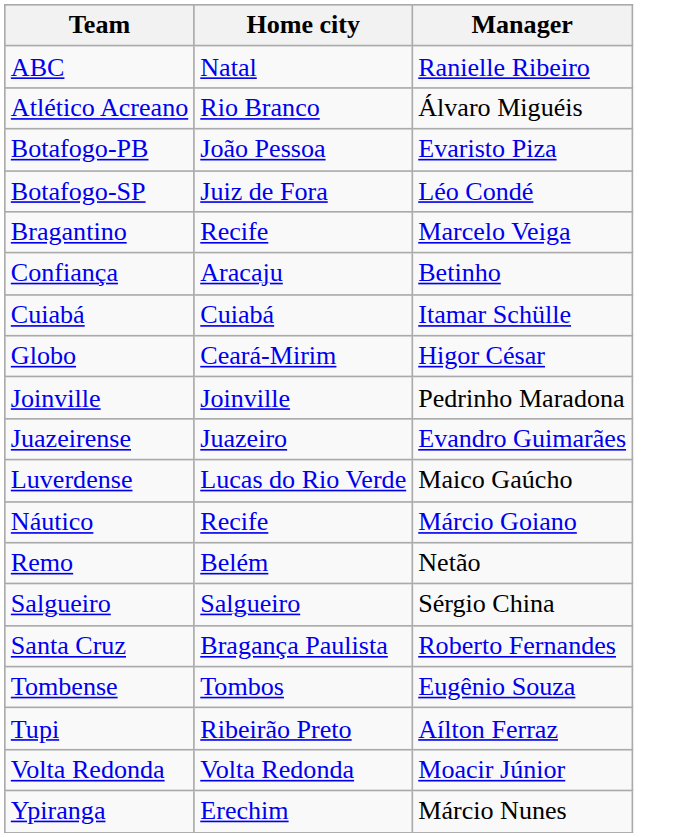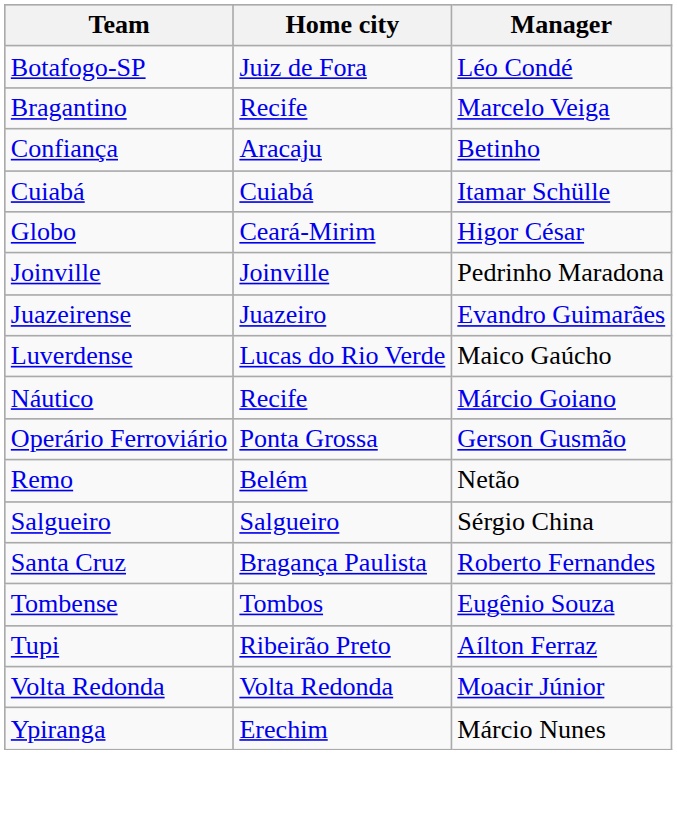- row: ABC | Natal | Ranielle Ribeiro
- row: Atlético Acreano | Rio Branco | Álvaro Miguéis
- row: Botafogo-PB | João Pessoa | Evaristo Piza
+ row: Operário Ferroviário | Ponta Grossa | Gerson Gusmão
